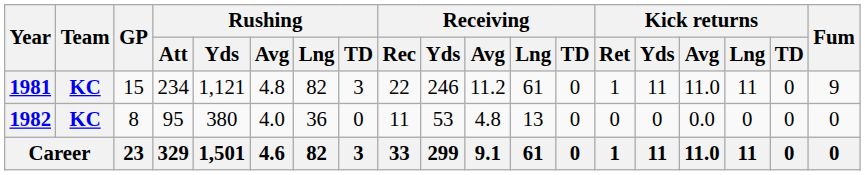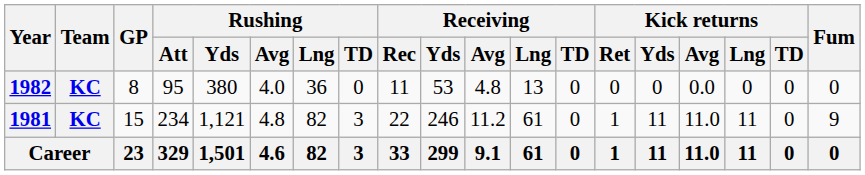rows swapped: 1981 <-> 1982
